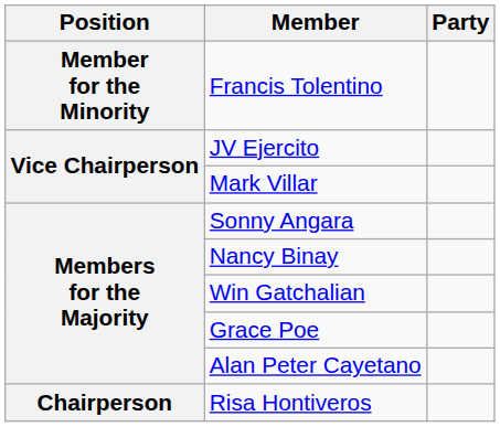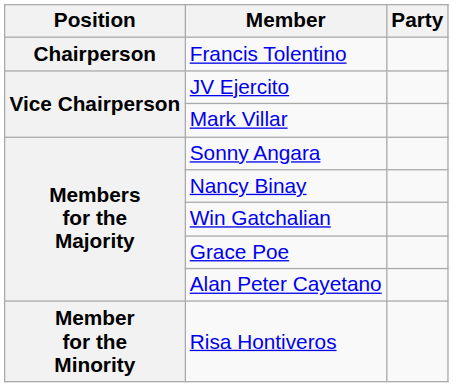Francis Tolentino | Position: Member for the Minority -> Chairperson
Risa Hontiveros | Position: Chairperson -> Member for the Minority
